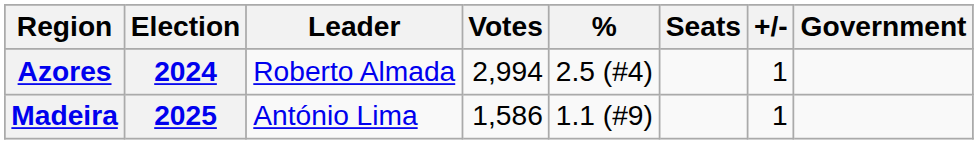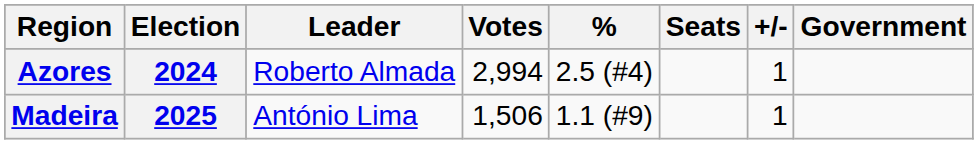Madeira | Votes: 1,586 -> 1,506
